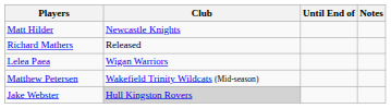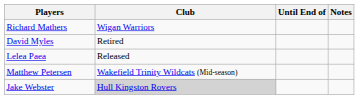- row: Matt Hilder | Newcastle Knights
Richard Mathers | Club: Released -> Wigan Warriors
+ row: David Myles | Retired
Lelea Paea | Club: Wigan Warriors -> Released
